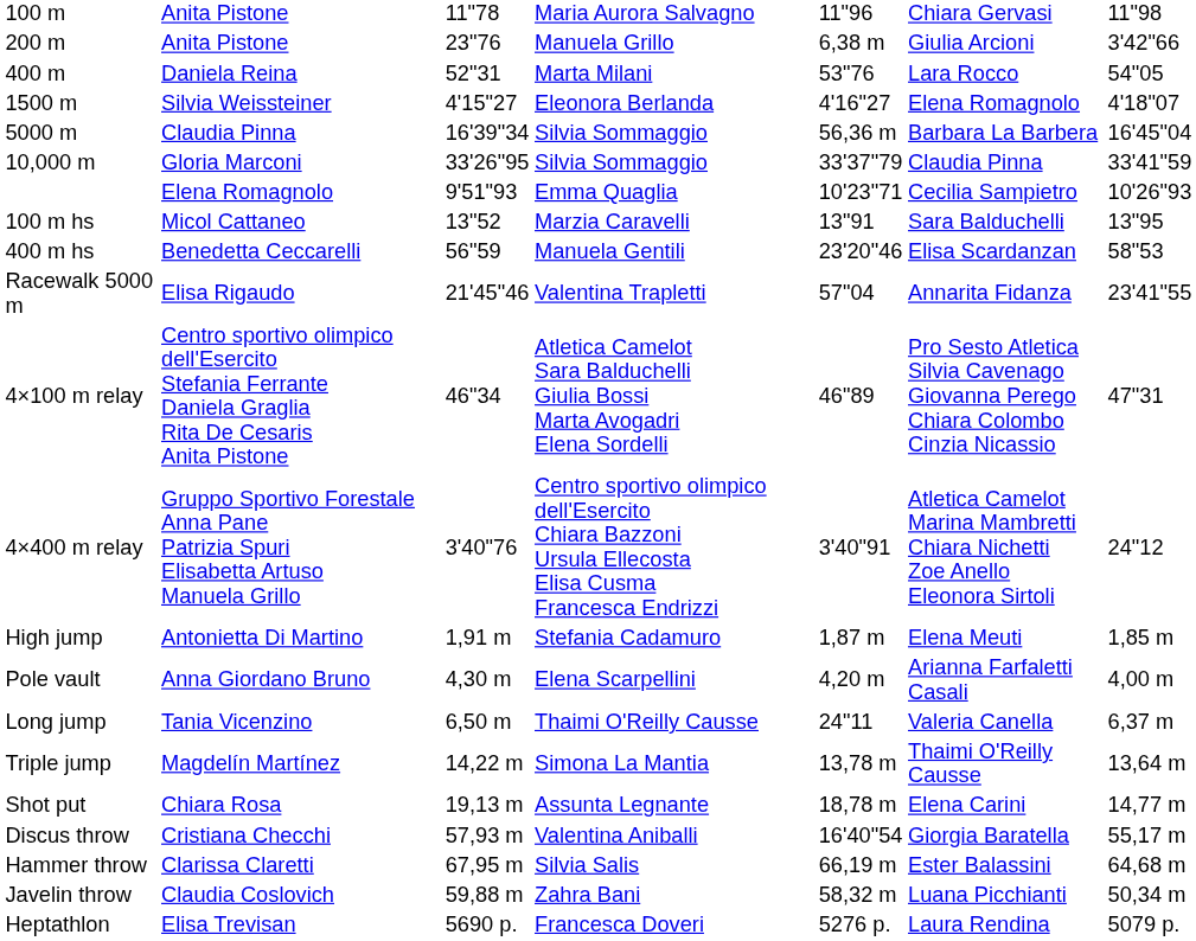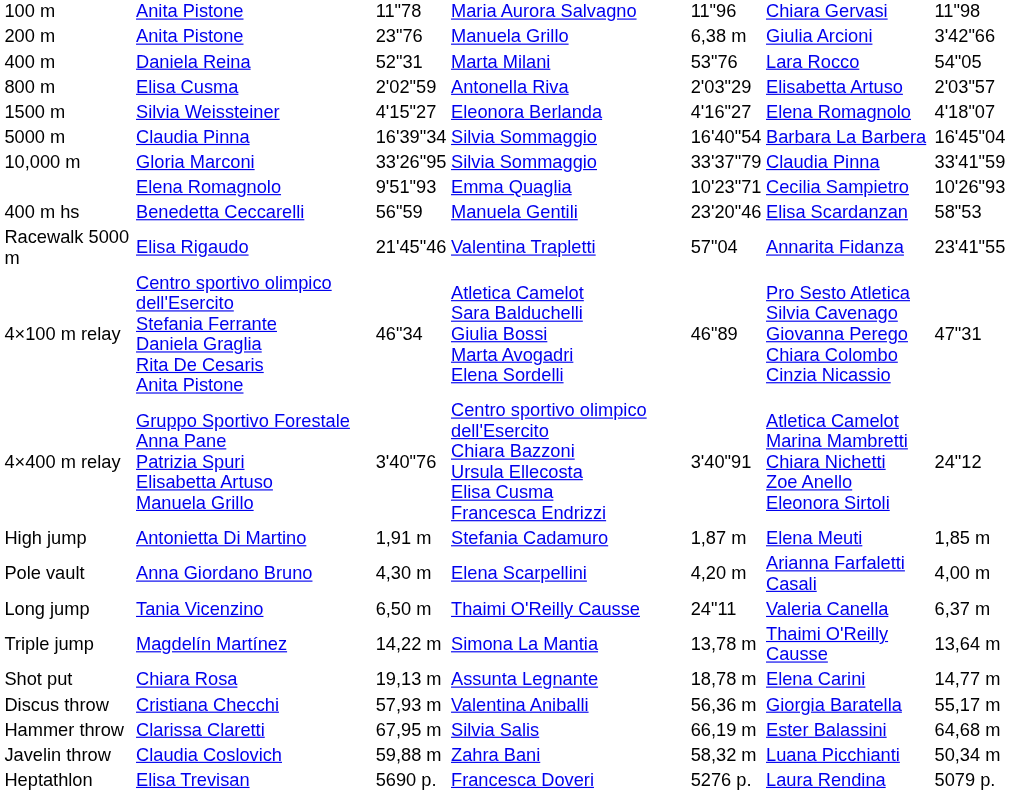+ row: 800 m | Elisa Cusma | 2'02"59 | Antonella Riva | 2'03"29 | Elisabetta Artuso | 2'03"57
5000 m | column 5: 56,36 m -> 16'40"54
- row: 100 m hs | Micol Cattaneo | 13"52 | Marzia Caravelli | 13"91 | Sara Balduchelli | 13"95
Discus throw | column 5: 16'40"54 -> 56,36 m
